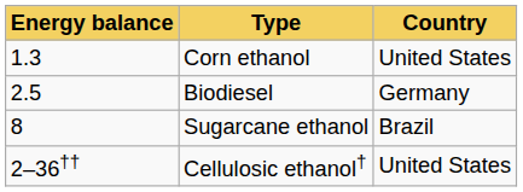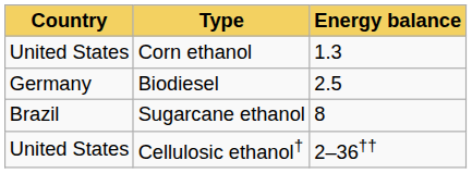columns swapped: Country <-> Energy balance
